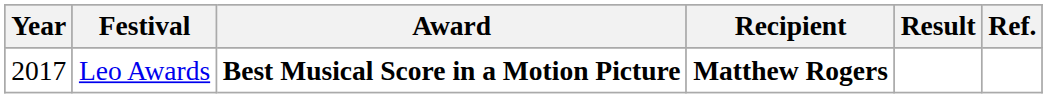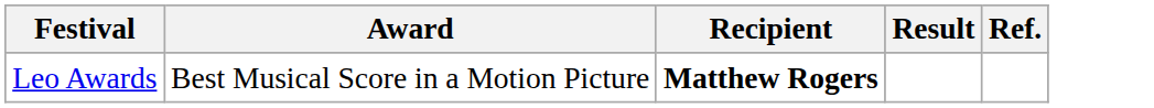- column: Year | 2017
Leo Awards | Award: bold -> normal
